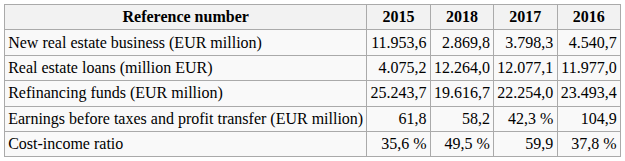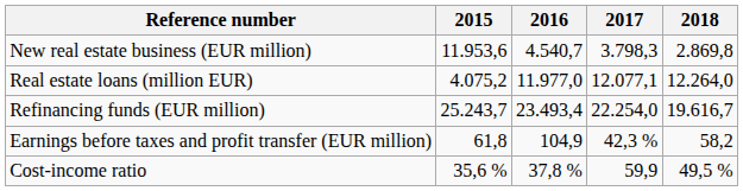columns swapped: 2016 <-> 2018
